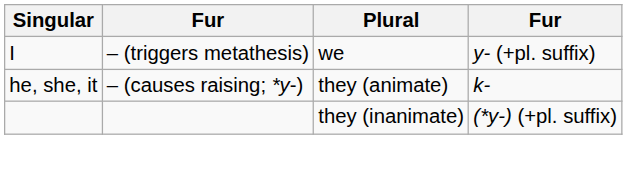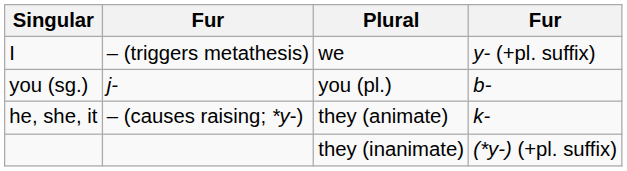+ row: you (sg.) | j- | you (pl.) | b-
